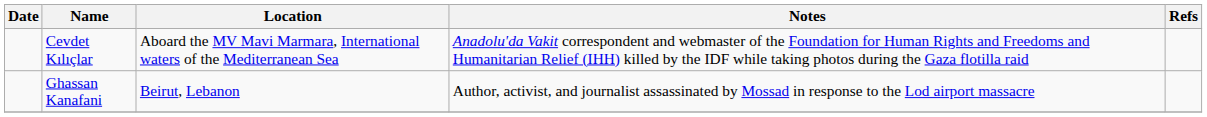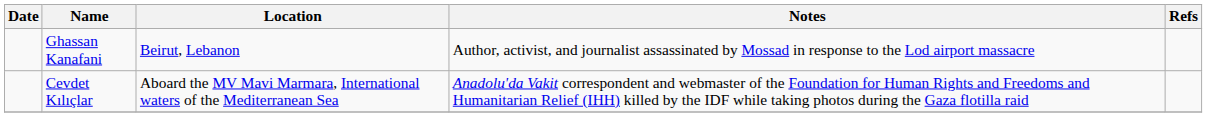rows swapped: Cevdet Kılıçlar <-> Ghassan Kanafani
